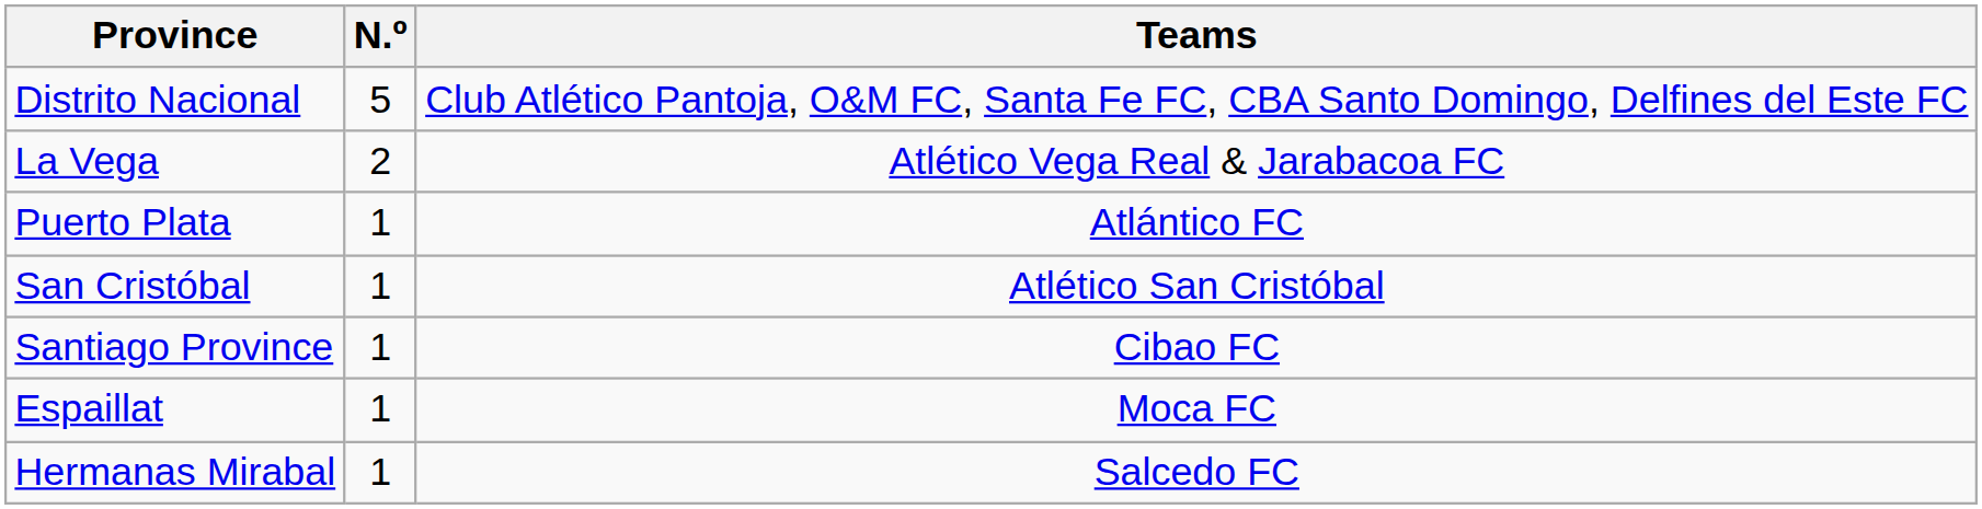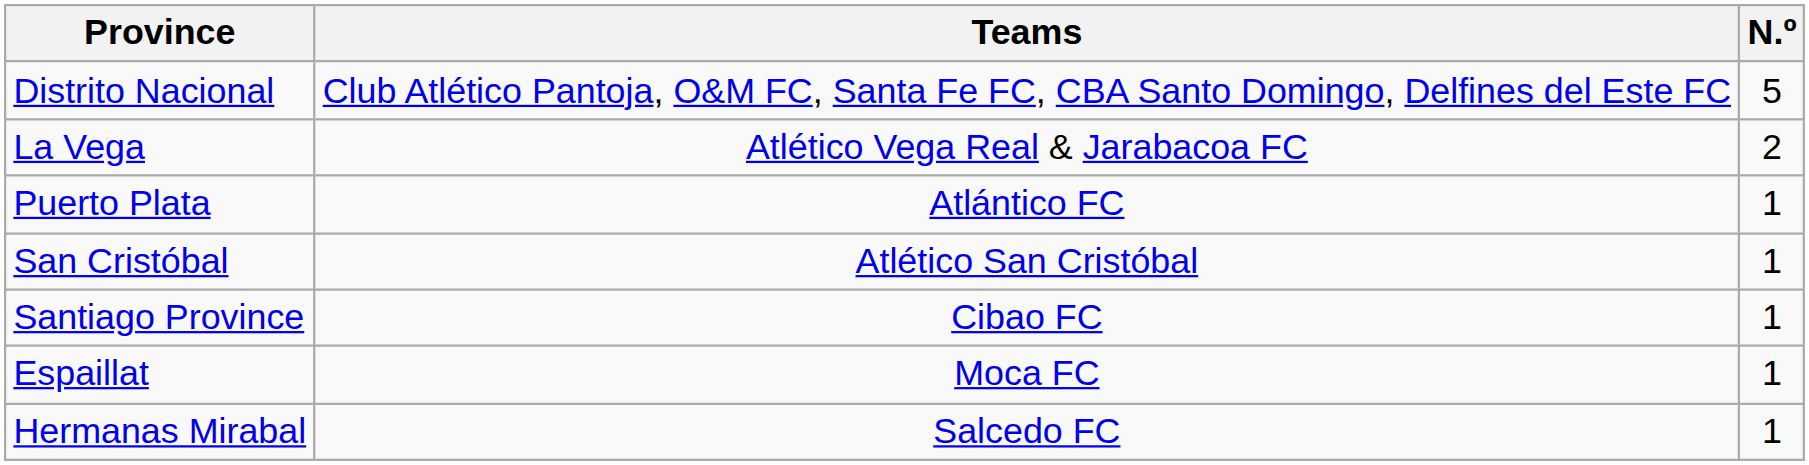columns swapped: N.º <-> Teams
